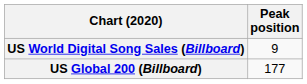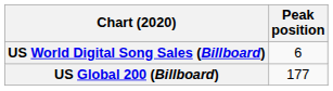US World Digital Song Sales (Billboard) | Peak position: 9 -> 6
